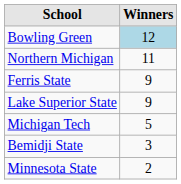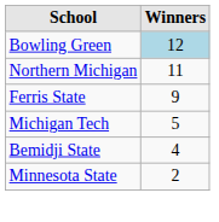- row: Lake Superior State | 9
Bemidji State | Winners: 3 -> 4
